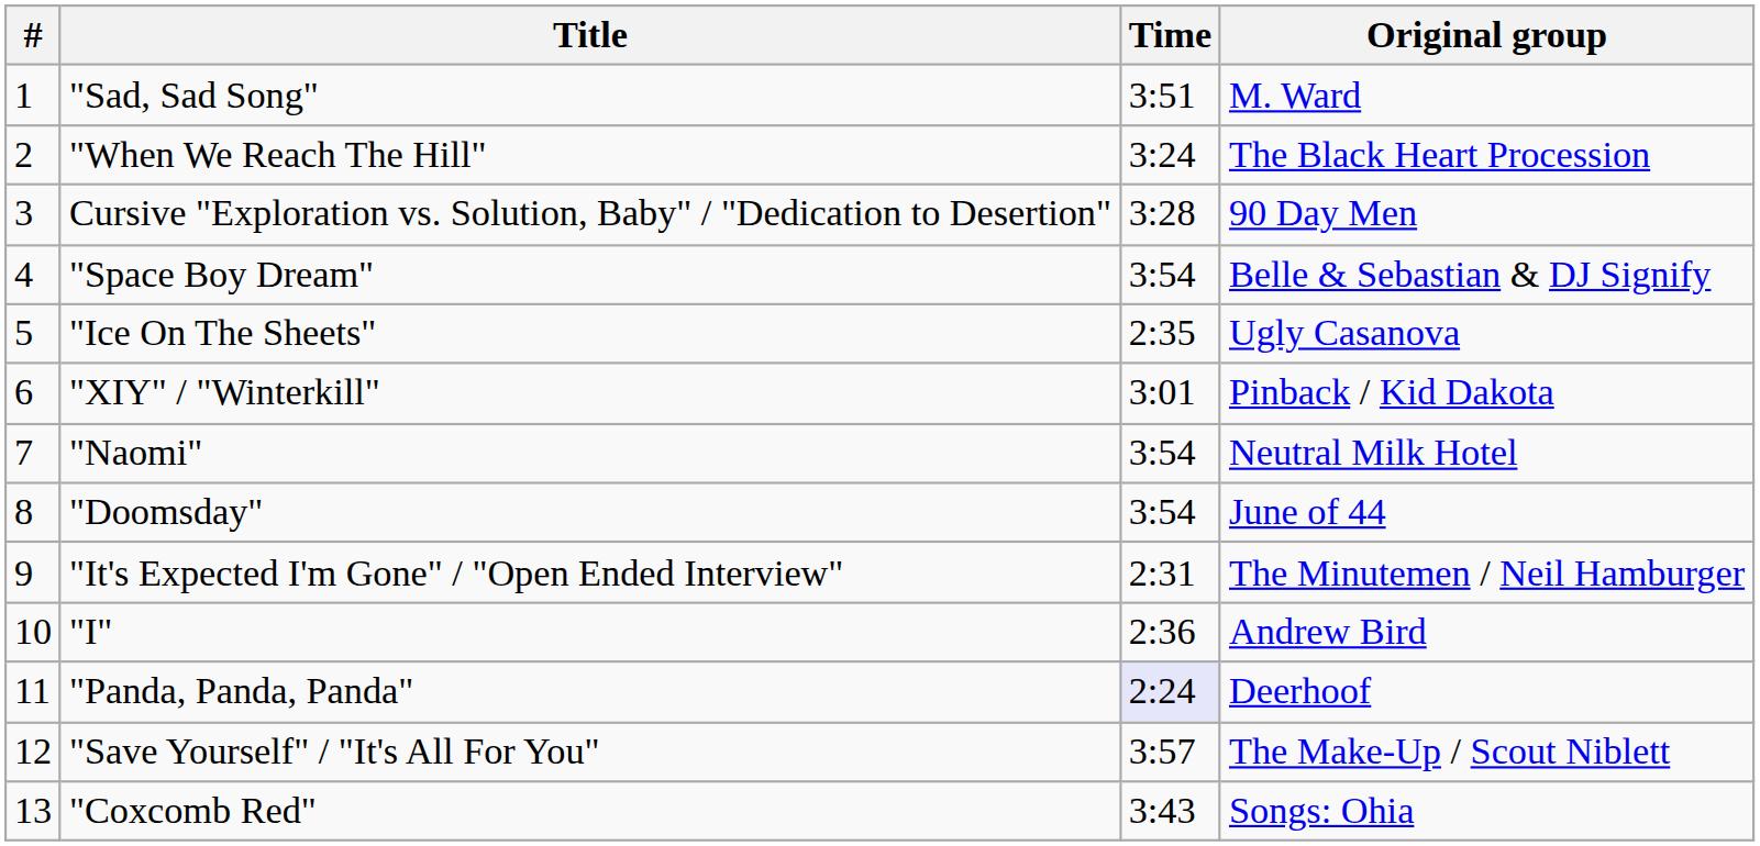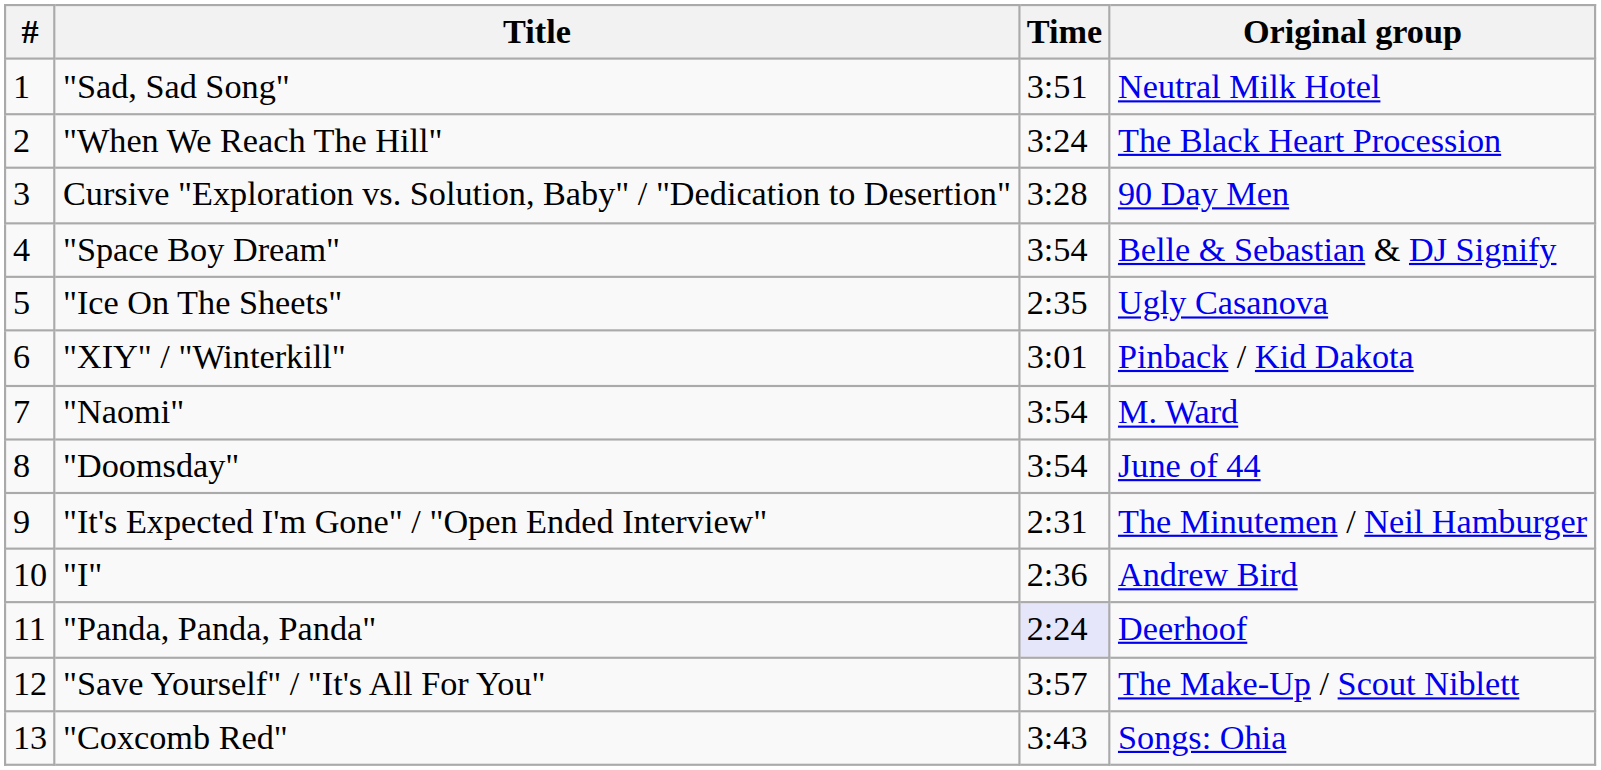"Sad, Sad Song" | Original group: M. Ward -> Neutral Milk Hotel
"Naomi" | Original group: Neutral Milk Hotel -> M. Ward
